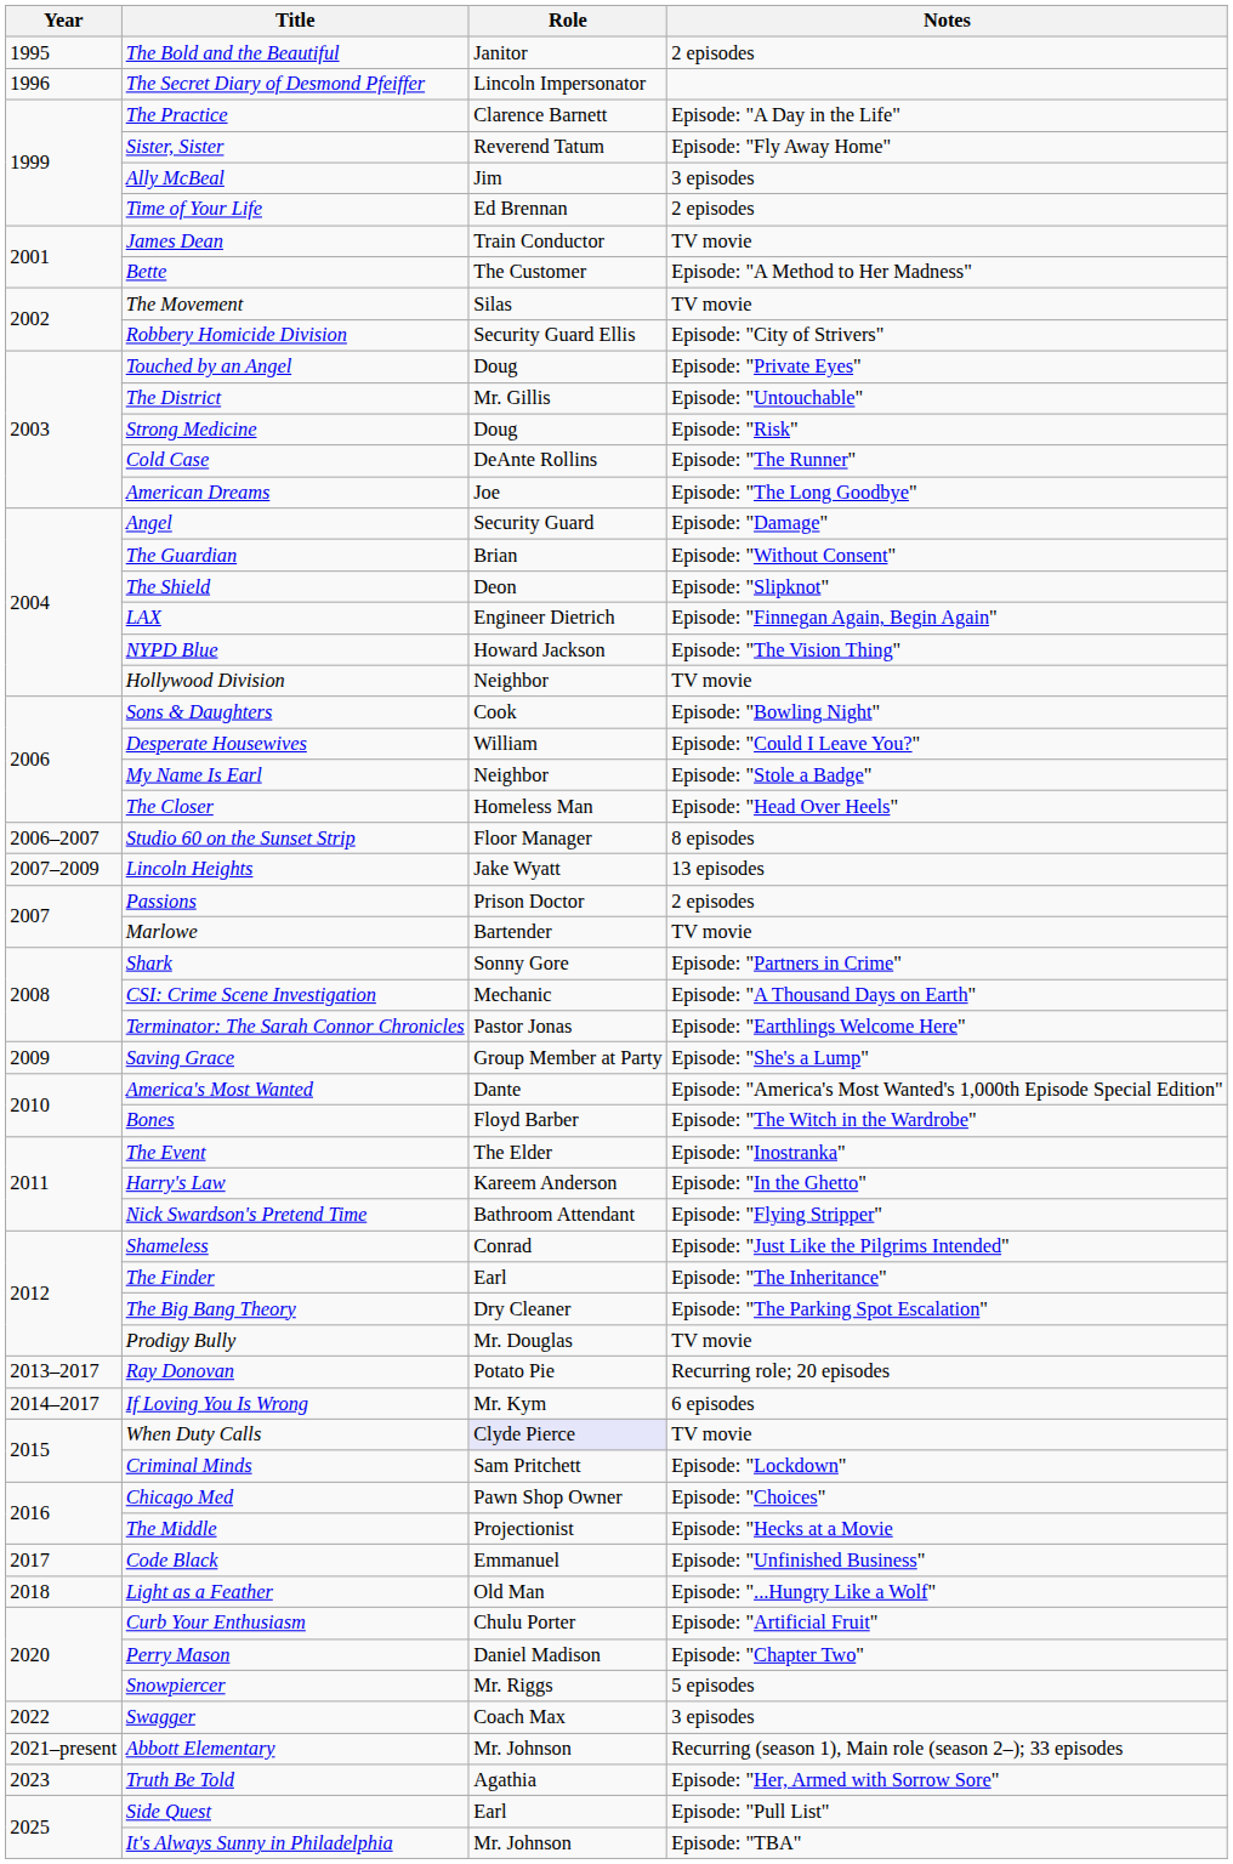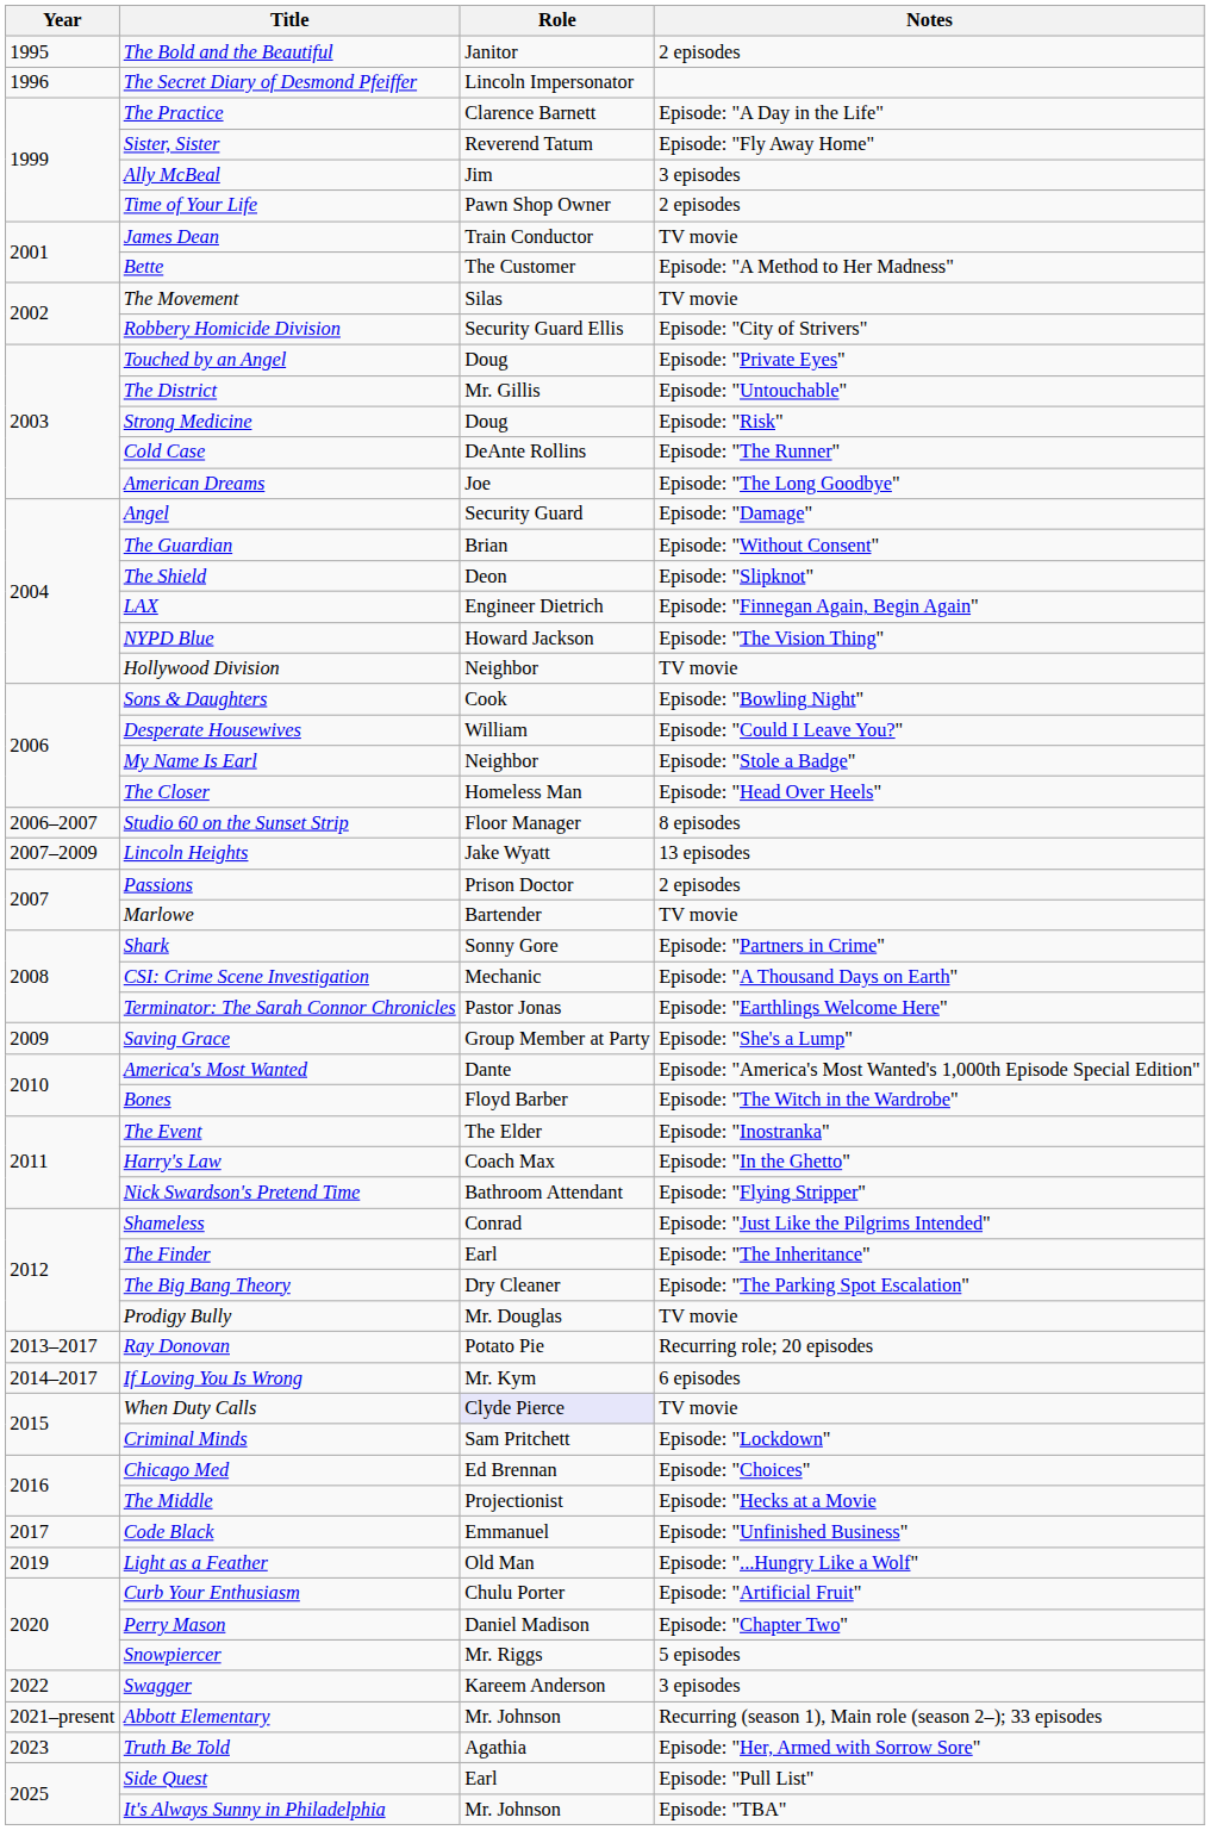Time of Your Life | Role: Ed Brennan -> Pawn Shop Owner
Harry's Law | Role: Kareem Anderson -> Coach Max
Chicago Med | Role: Pawn Shop Owner -> Ed Brennan
Light as a Feather | Year: 2018 -> 2019
Swagger | Role: Coach Max -> Kareem Anderson
